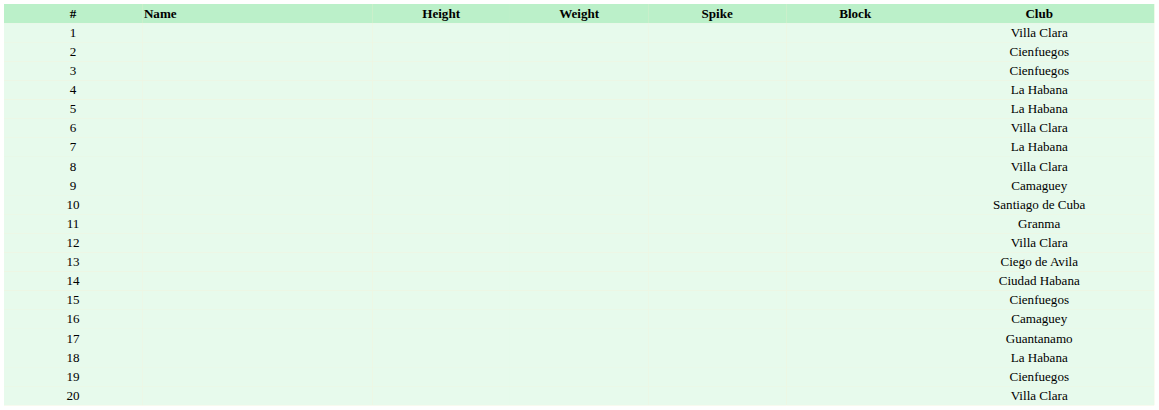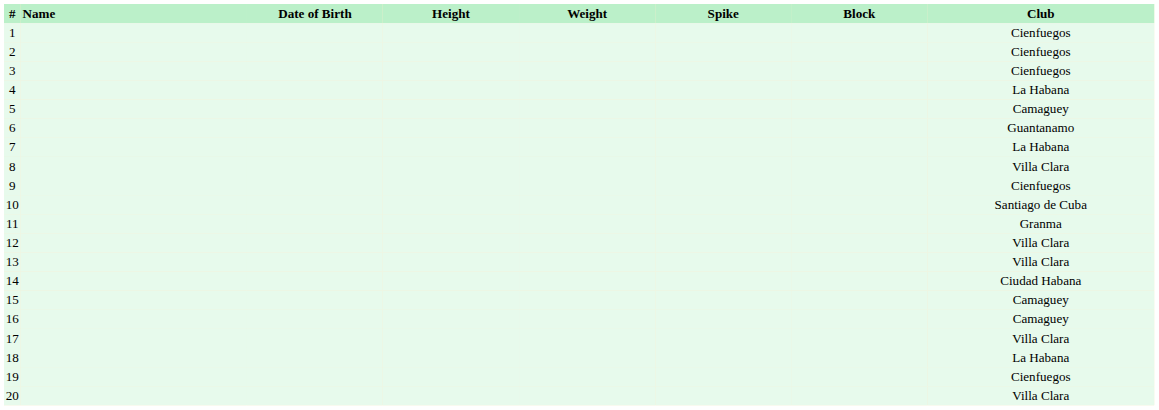+ column: Date of Birth
1 | Club: Villa Clara -> Cienfuegos
5 | Club: La Habana -> Camaguey
6 | Club: Villa Clara -> Guantanamo
9 | Club: Camaguey -> Cienfuegos
13 | Club: Ciego de Avila -> Villa Clara
15 | Club: Cienfuegos -> Camaguey
17 | Club: Guantanamo -> Villa Clara
